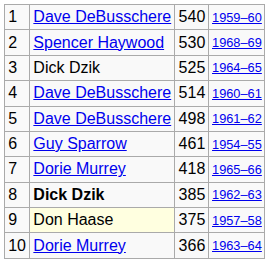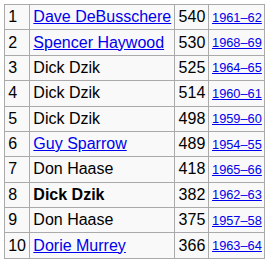1 | column 4: 1959–60 -> 1961–62
4 | column 2: Dave DeBusschere -> Dick Dzik
5 | column 2: Dave DeBusschere -> Dick Dzik
5 | column 4: 1961–62 -> 1959–60
6 | column 3: 461 -> 489
7 | column 2: Dorie Murrey -> Don Haase
8 | column 3: 385 -> 382
9 | column 2: lightyellow background -> no background
